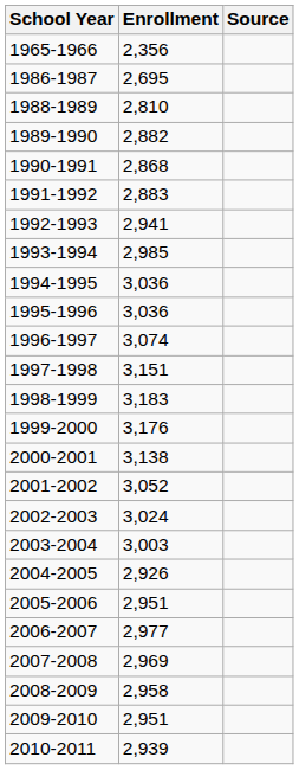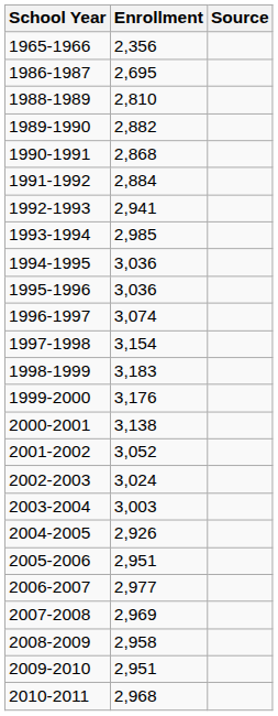1991-1992 | Enrollment: 2,883 -> 2,884
1997-1998 | Enrollment: 3,151 -> 3,154
2010-2011 | Enrollment: 2,939 -> 2,968
